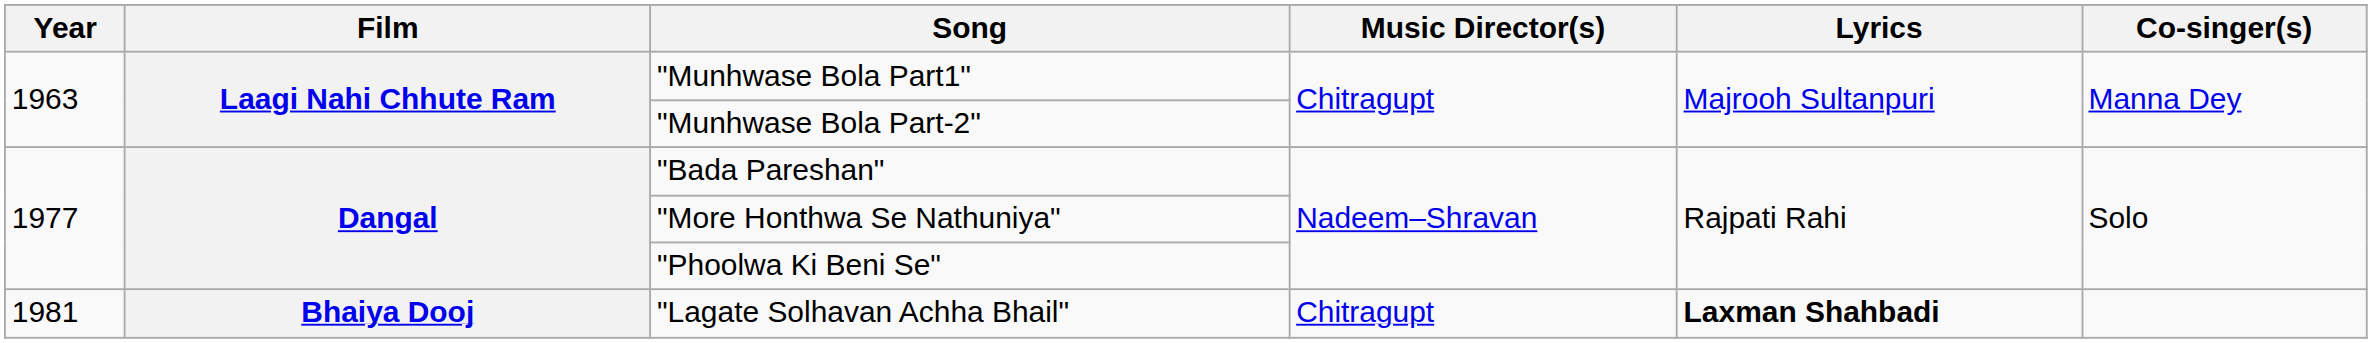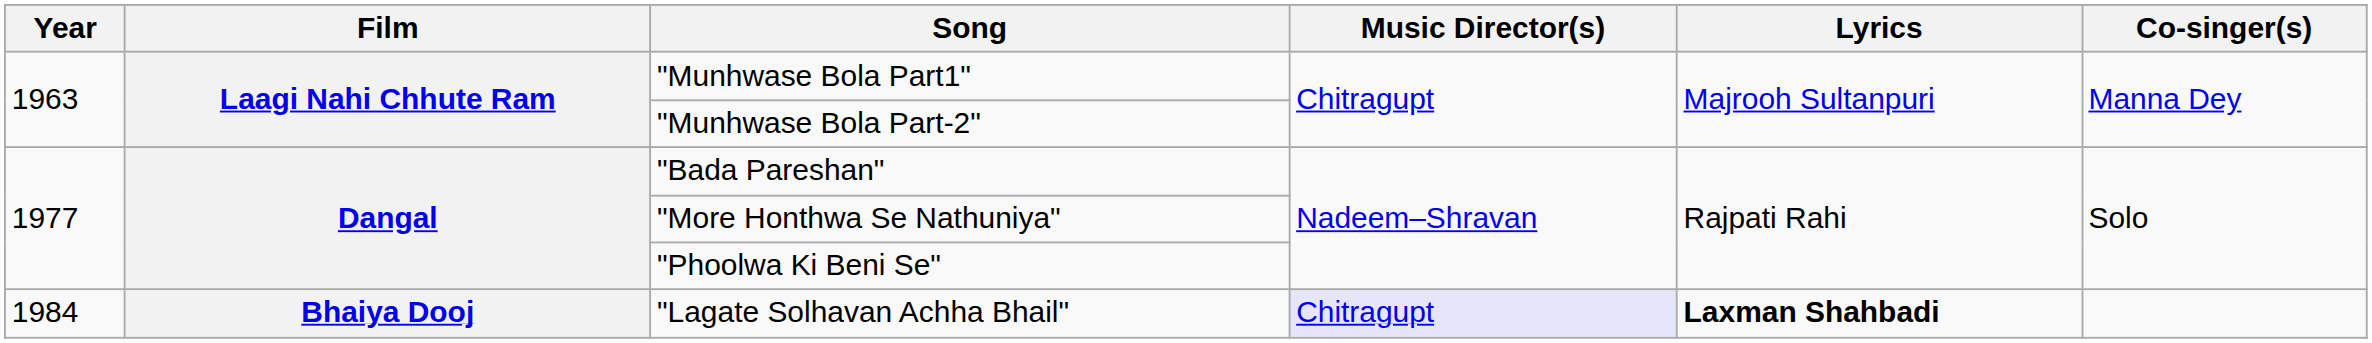"Lagate Solhavan Achha Bhail" | Year: 1981 -> 1984
"Lagate Solhavan Achha Bhail" | Music Director(s): no background -> lavender background
